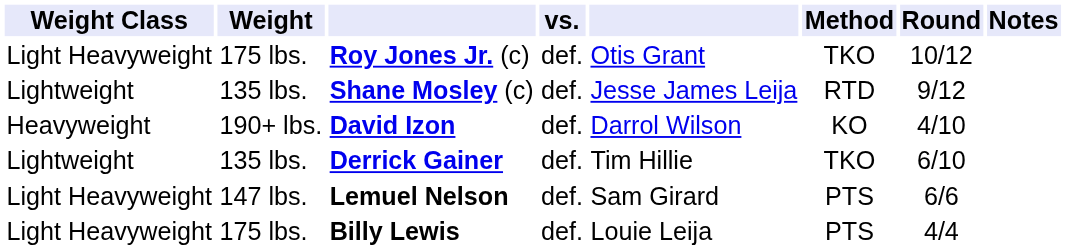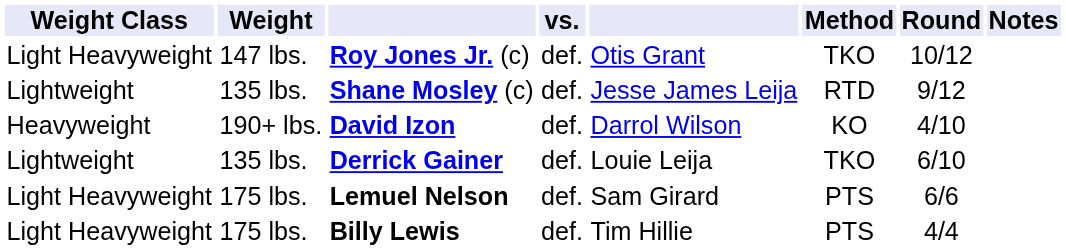Roy Jones Jr. (c) | Weight: 175 lbs. -> 147 lbs.
Derrick Gainer | column 5: Tim Hillie -> Louie Leija
Lemuel Nelson | Weight: 147 lbs. -> 175 lbs.
Billy Lewis | column 5: Louie Leija -> Tim Hillie
